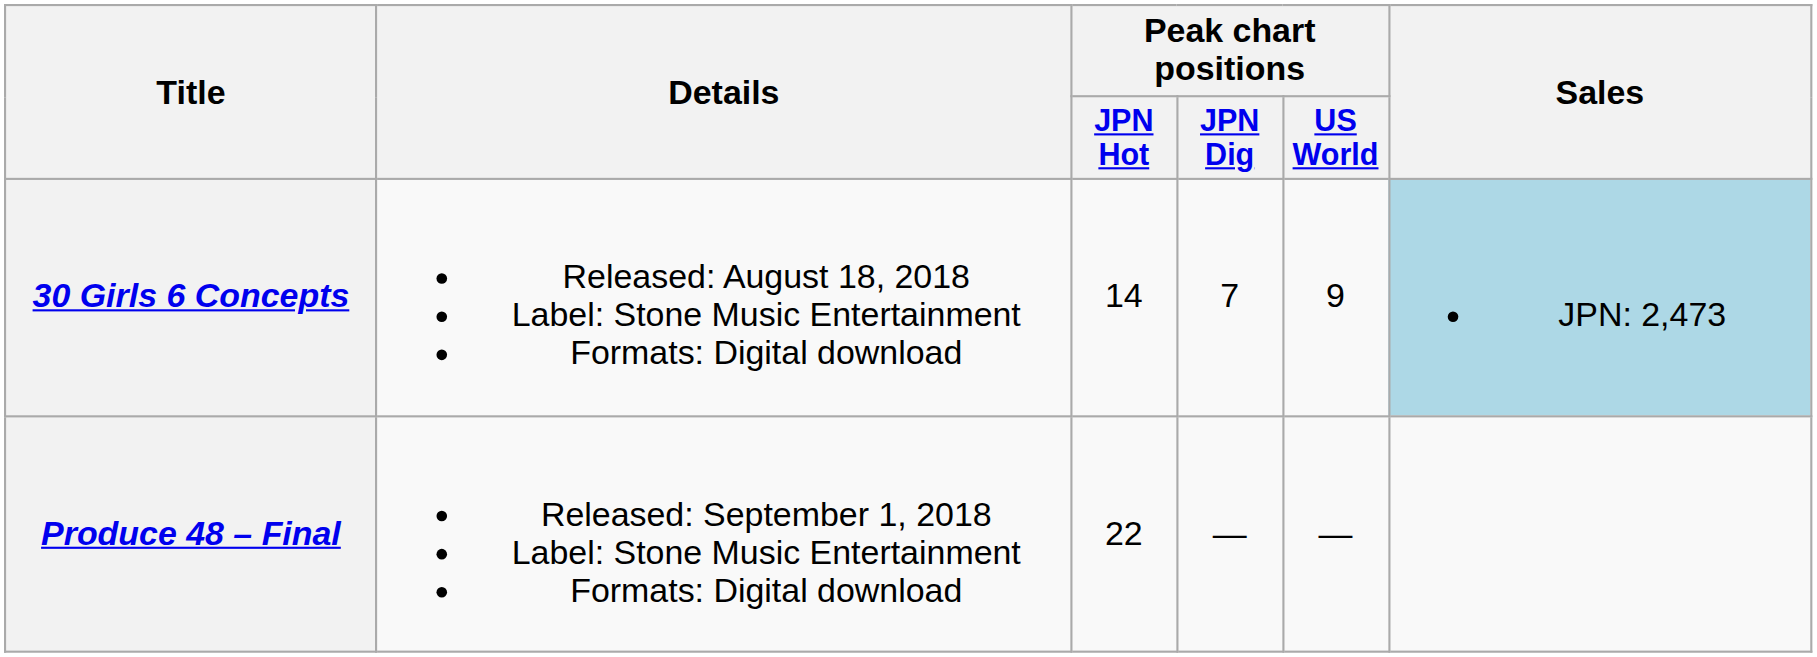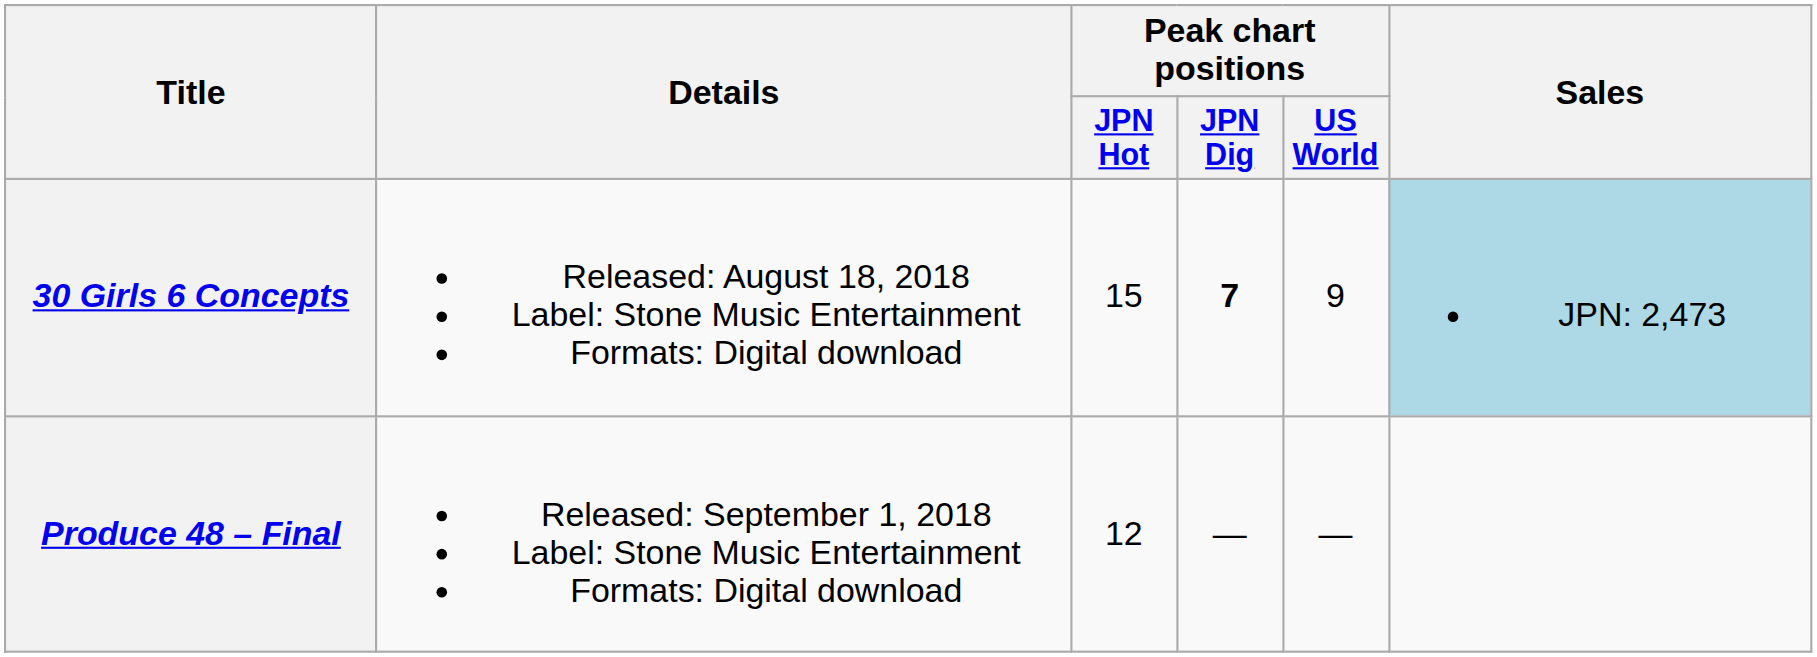30 Girls 6 Concepts | Peak chart positions / JPN Hot: 14 -> 15
30 Girls 6 Concepts | Peak chart positions / JPN Dig: normal -> bold
Produce 48 – Final | Peak chart positions / JPN Hot: 22 -> 12
